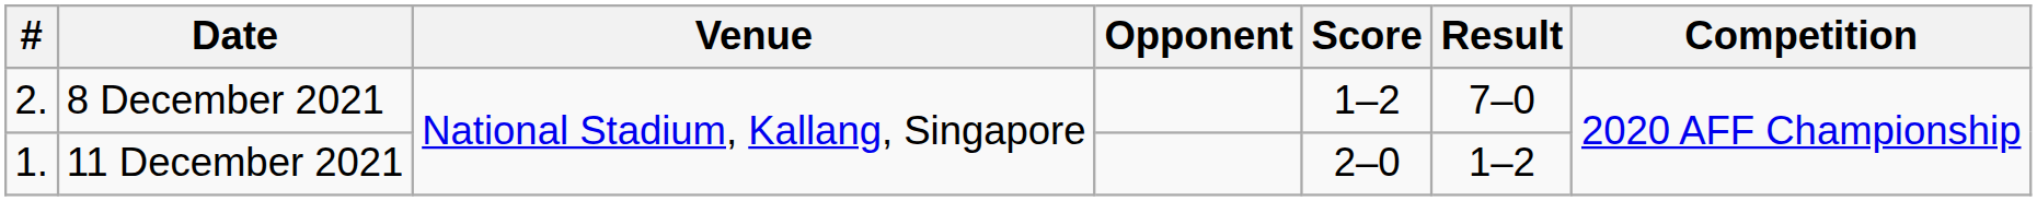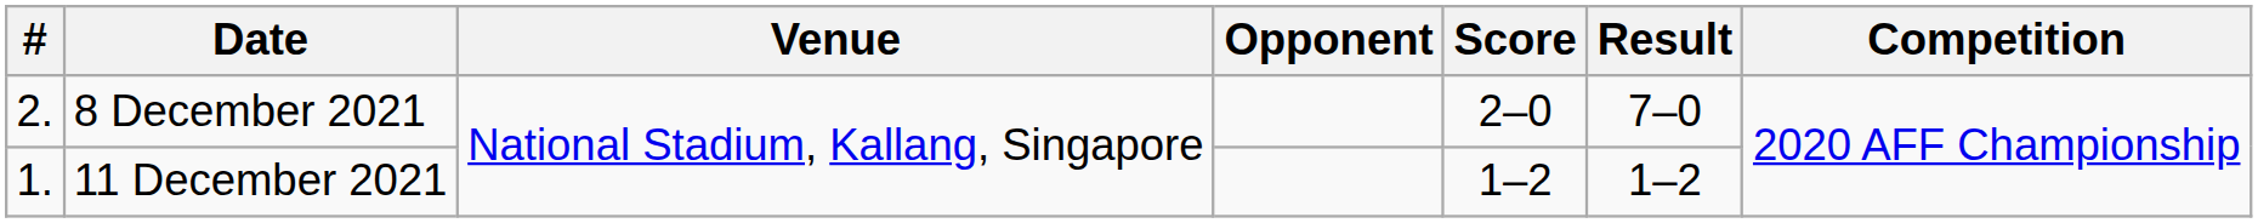8 December 2021 | Score: 1–2 -> 2–0
11 December 2021 | Score: 2–0 -> 1–2
